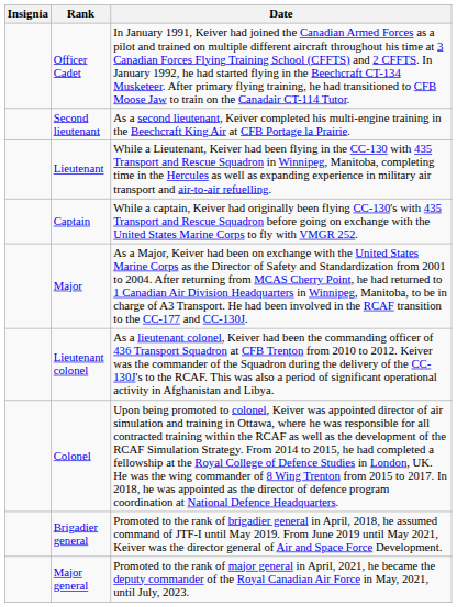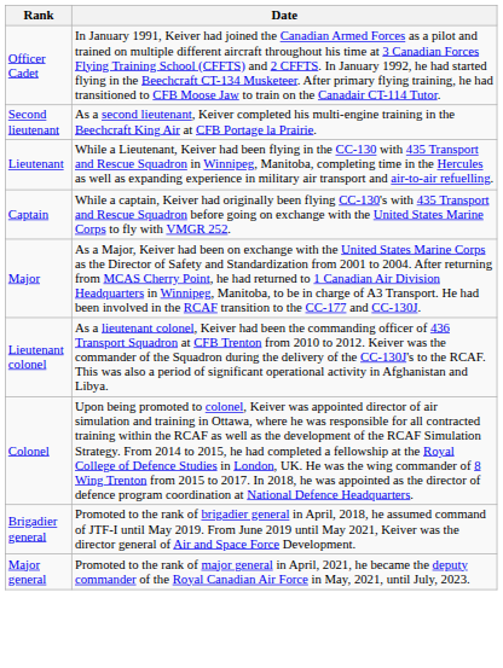- column: Insignia
